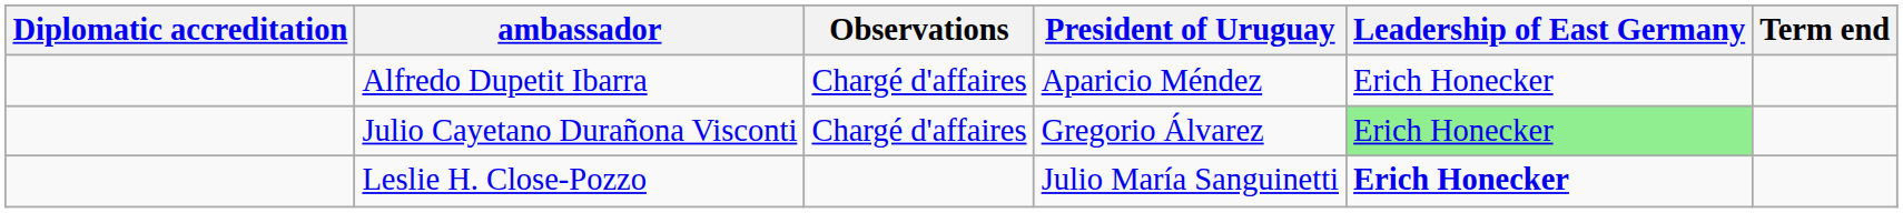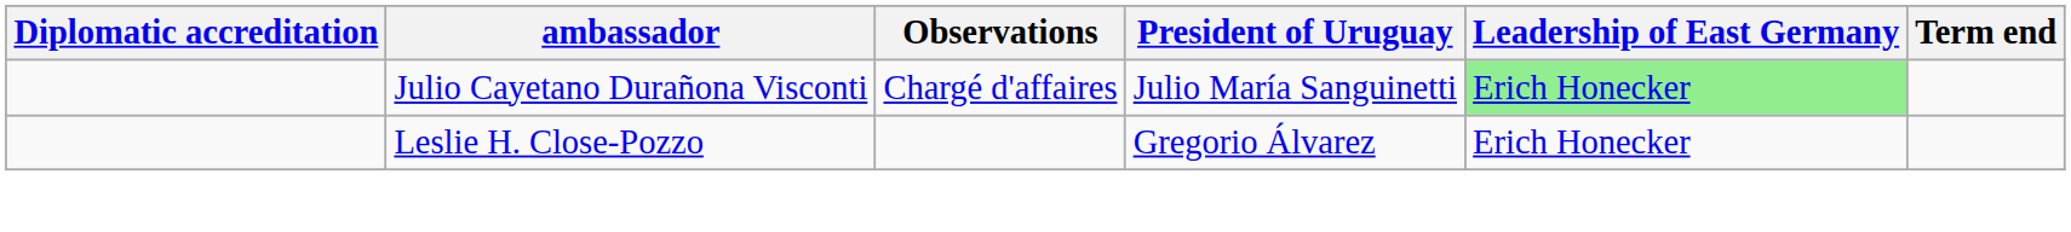- row: Alfredo Dupetit Ibarra | Chargé d'affaires | Aparicio Méndez | Erich Honecker
Julio Cayetano Durañona Visconti | President of Uruguay: Gregorio Álvarez -> Julio María Sanguinetti
Leslie H. Close-Pozzo | President of Uruguay: Julio María Sanguinetti -> Gregorio Álvarez
Leslie H. Close-Pozzo | Leadership of East Germany: bold -> normal
